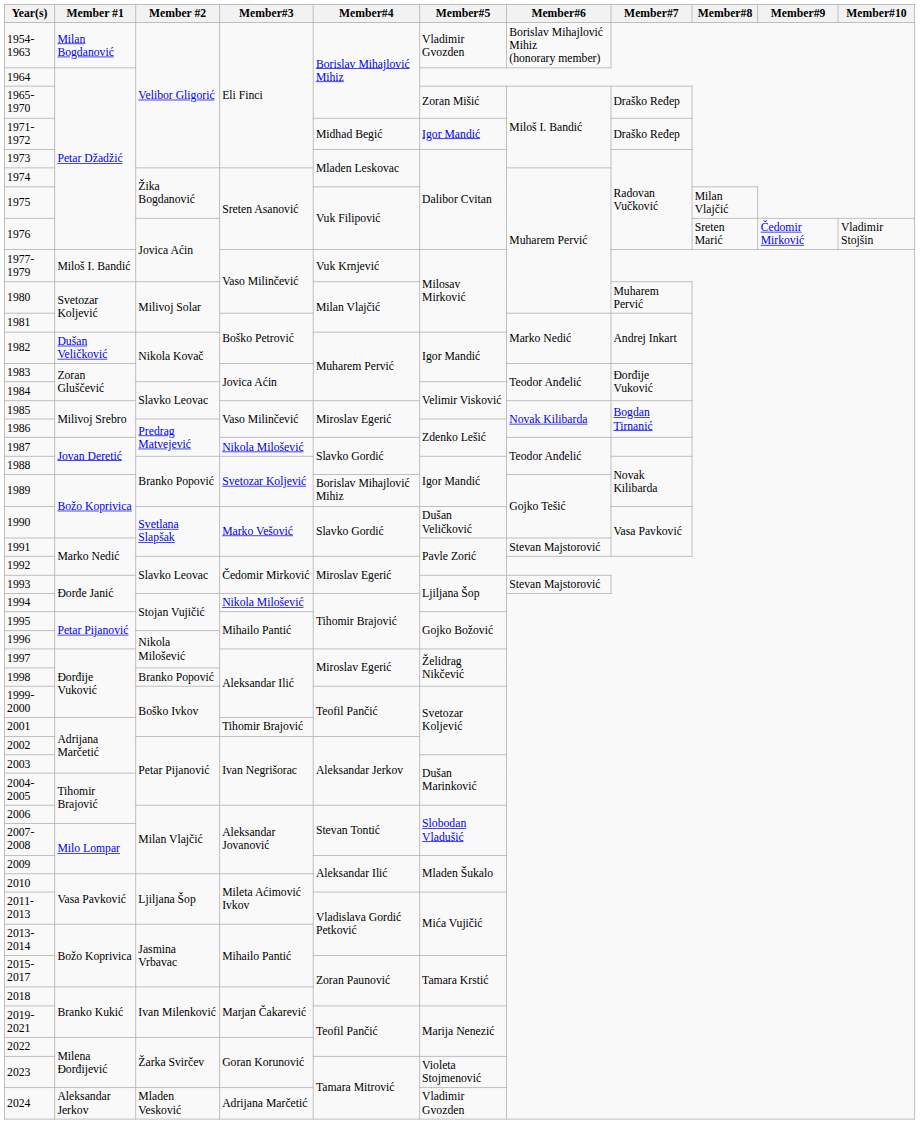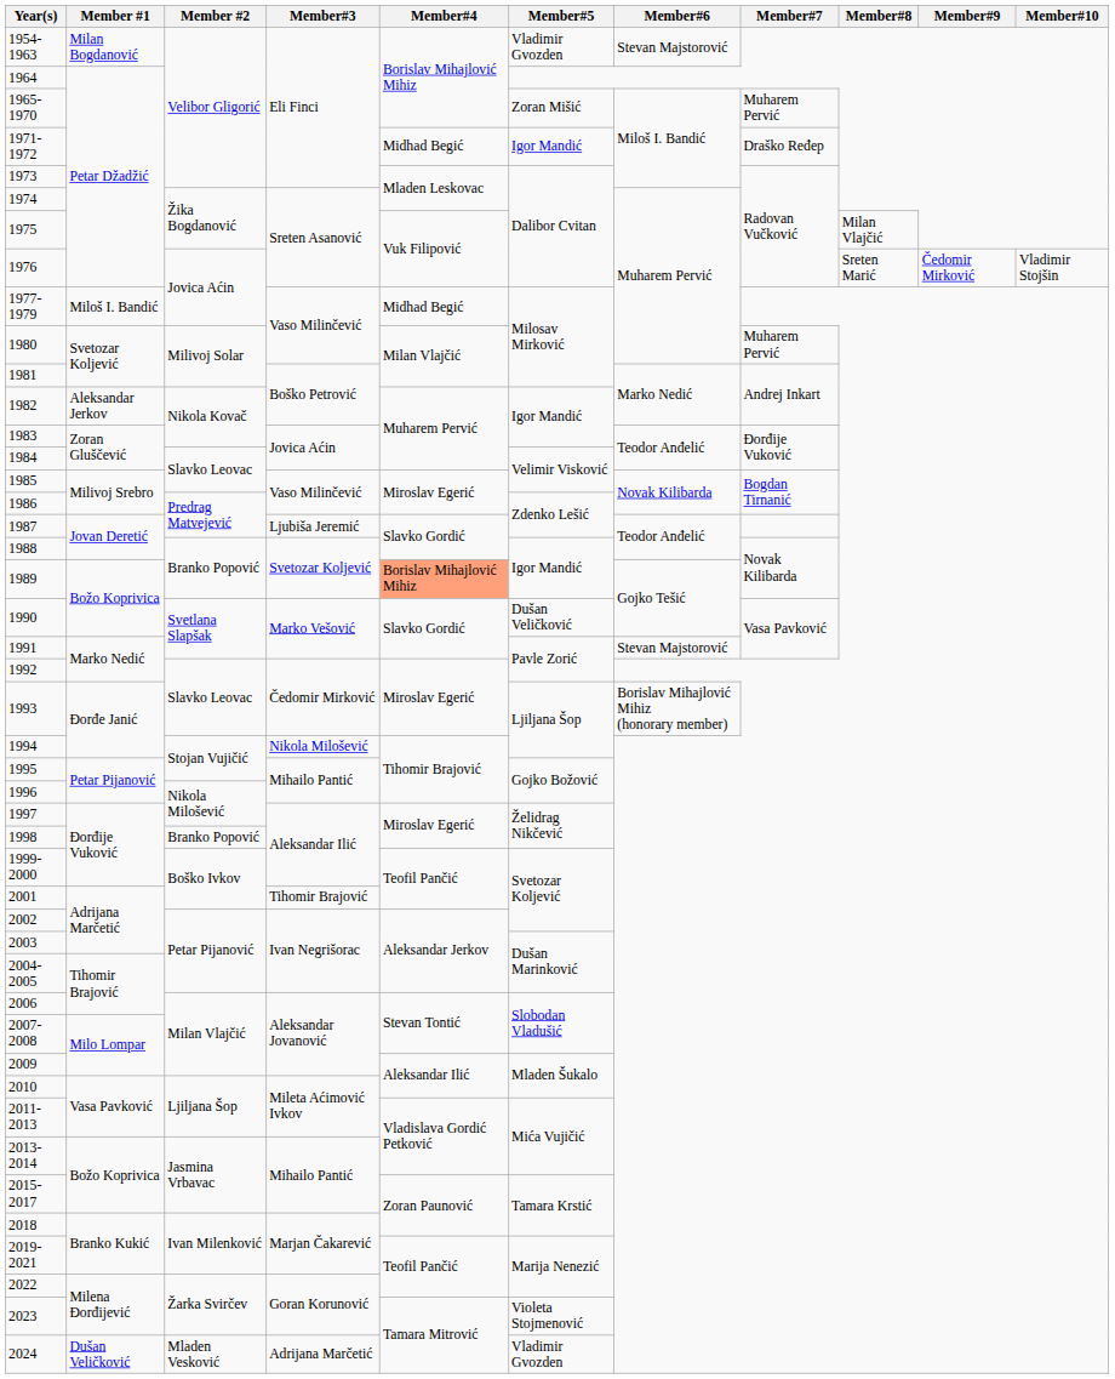1954-1963 | Member#6: Borislav Mihajlović Mihiz (honorary member) -> Stevan Majstorović
1965-1970 | Member#7: Draško Ređep -> Muharem Pervić
1977-1979 | Member#4: Vuk Krnjević -> Midhad Begić
1982 | Member #1: Dušan Veličković -> Aleksandar Jerkov
1987 | Member#3: Nikola Milošević -> Ljubiša Jeremić
1989 | Member#4: no background -> lightsalmon background
1993 | Member#6: Stevan Majstorović -> Borislav Mihajlović Mihiz (honorary member)
2024 | Member #1: Aleksandar Jerkov -> Dušan Veličković
